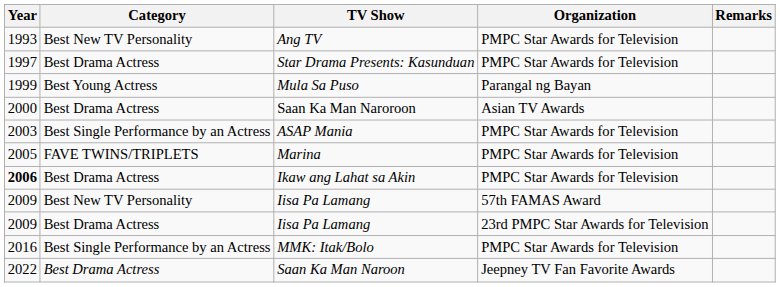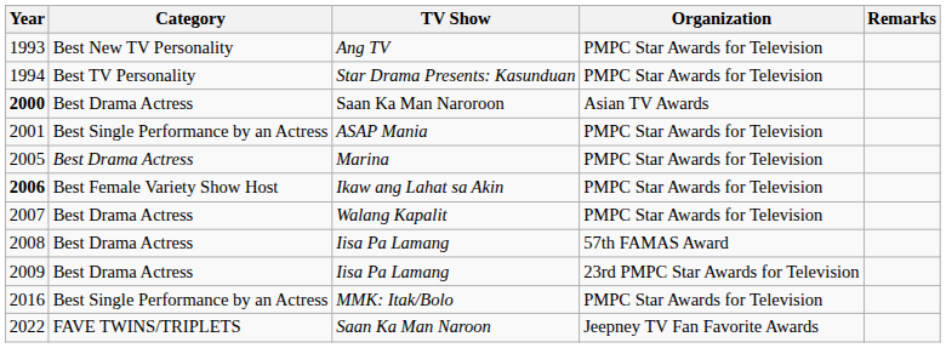Star Drama Presents: Kasunduan | Year: 1997 -> 1994
Star Drama Presents: Kasunduan | Category: Best Drama Actress -> Best TV Personality
- row: 1999 | Best Young Actress | Mula Sa Puso | Parangal ng Bayan
Saan Ka Man Naroroon | Year: normal -> bold
ASAP Mania | Year: 2003 -> 2001
Marina | Category: FAVE TWINS/TRIPLETS -> Best Drama Actress
Ikaw ang Lahat sa Akin | Category: Best Drama Actress -> Best Female Variety Show Host
+ row: 2007 | Best Drama Actress | Walang Kapalit | PMPC Star Awards for Television
Iisa Pa Lamang / 57th FAMAS Award | Year: 2009 -> 2008
Iisa Pa Lamang / 57th FAMAS Award | Category: Best New TV Personality -> Best Drama Actress
Saan Ka Man Naroon | Category: Best Drama Actress -> FAVE TWINS/TRIPLETS
